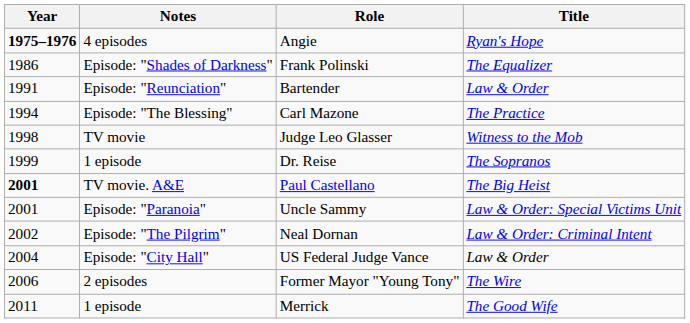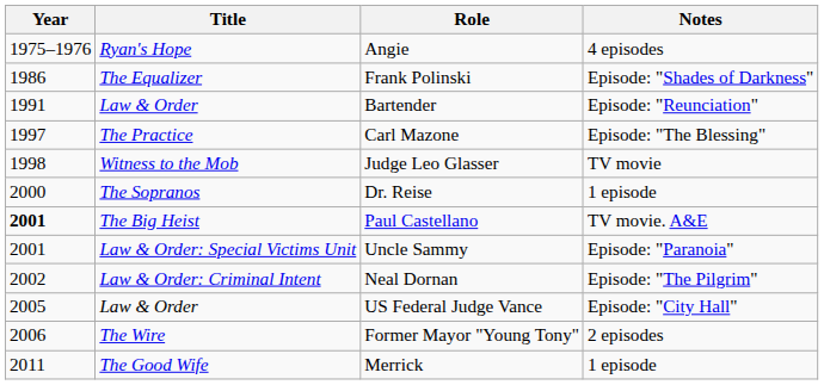columns swapped: Title <-> Notes
Angie | Year: bold -> normal
Carl Mazone | Year: 1994 -> 1997
Dr. Reise | Year: 1999 -> 2000
US Federal Judge Vance | Year: 2004 -> 2005
